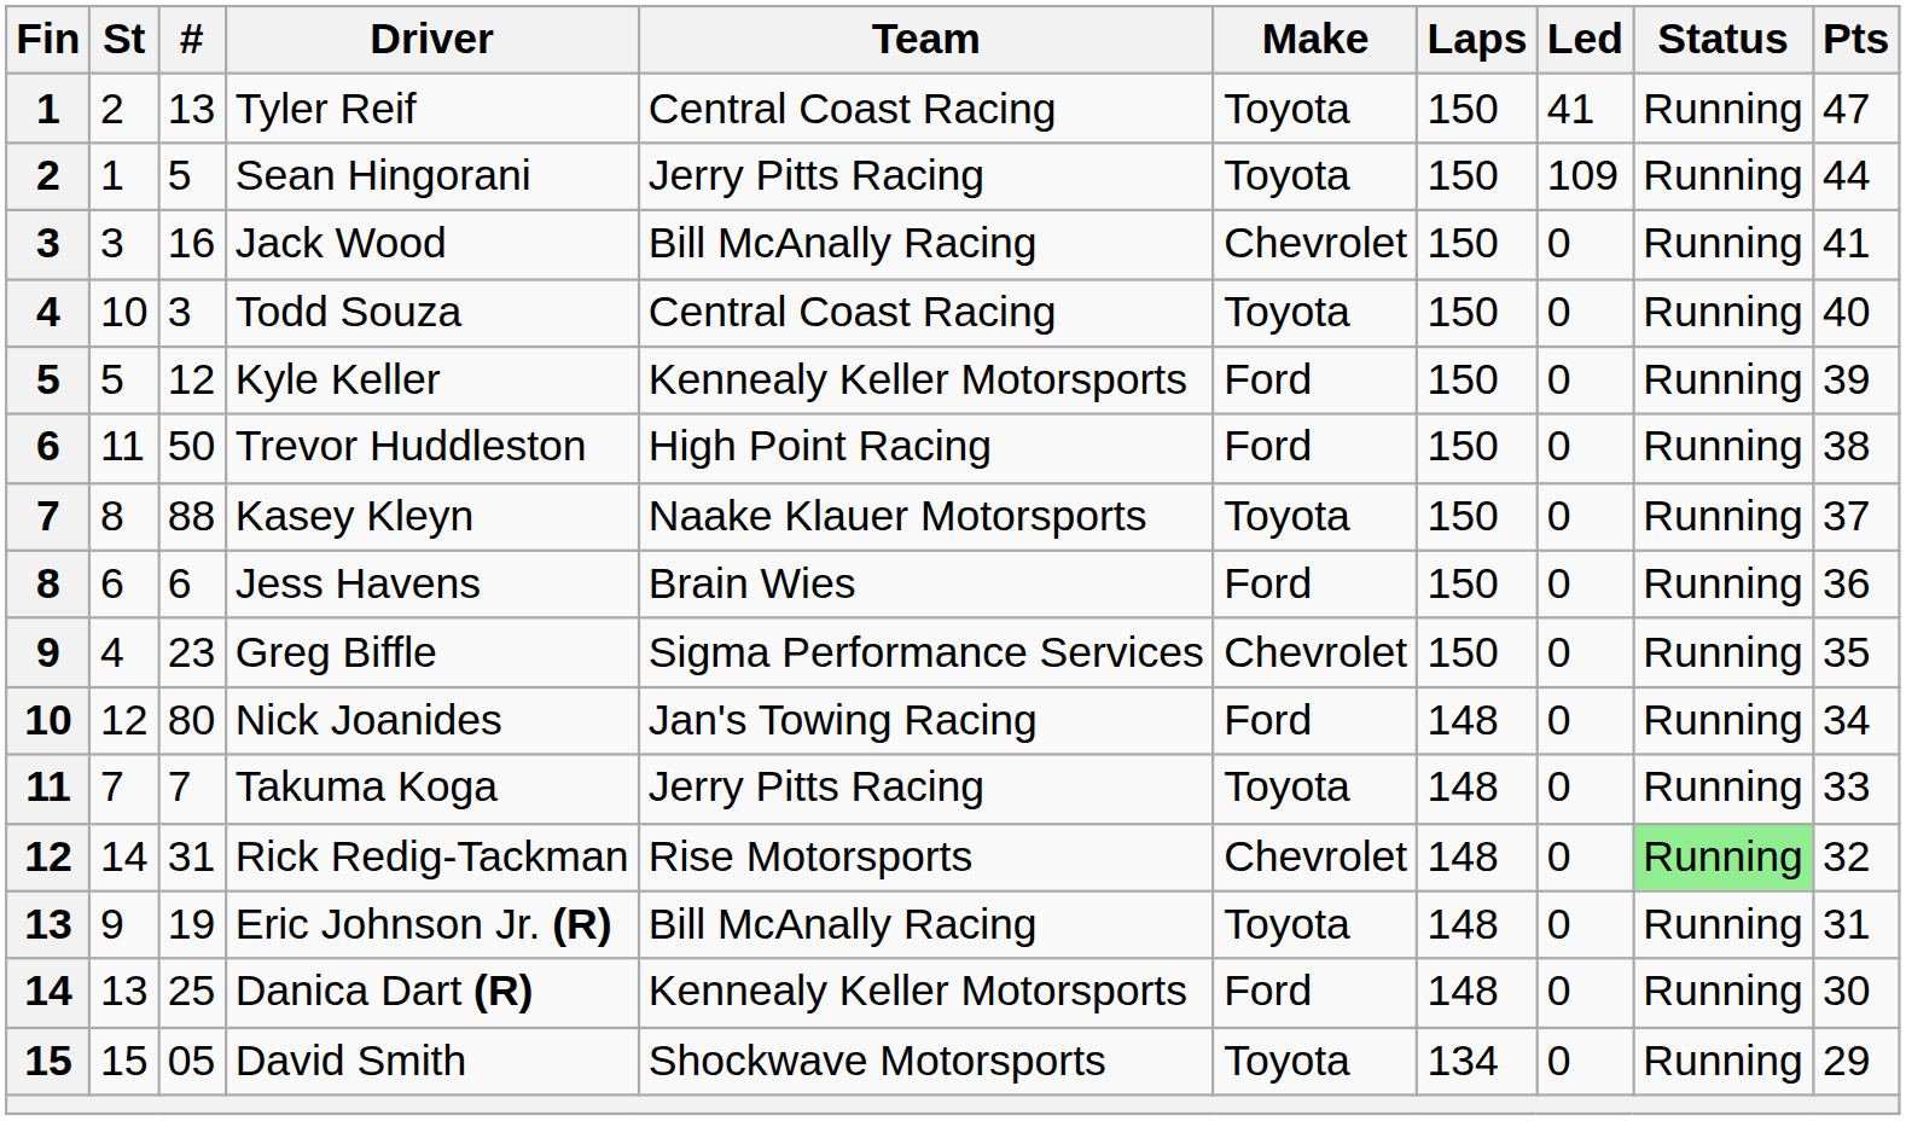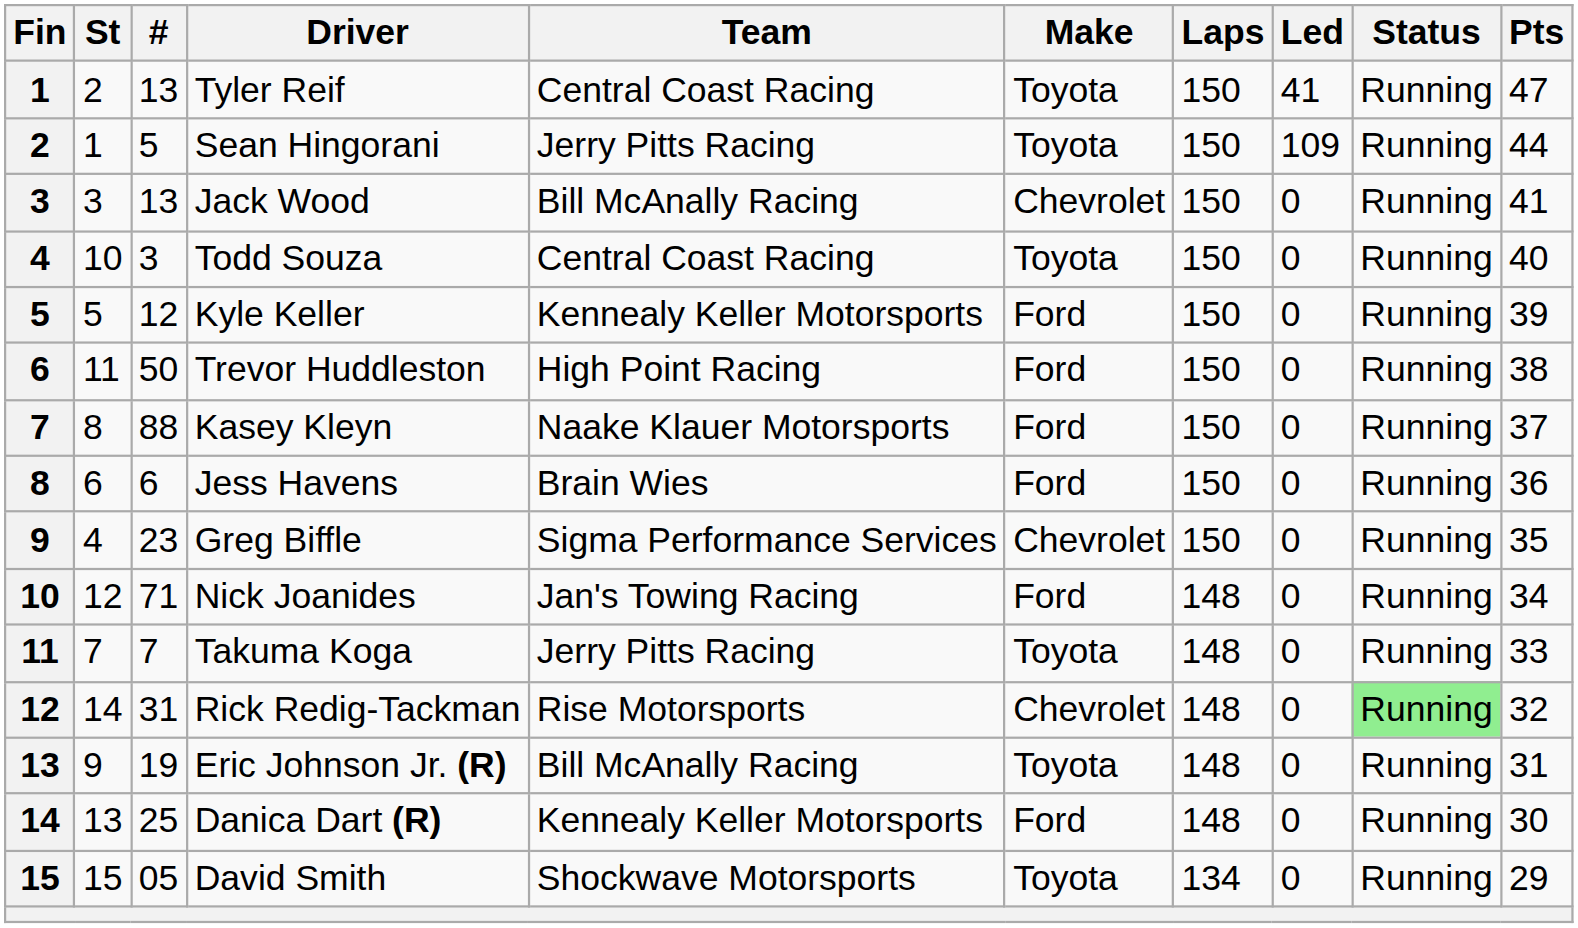Jack Wood | #: 16 -> 13
Kasey Kleyn | Make: Toyota -> Ford
Nick Joanides | #: 80 -> 71
